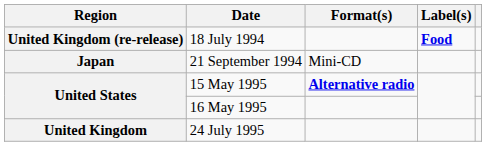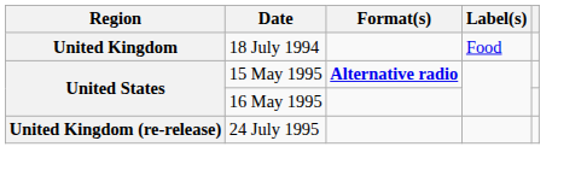18 July 1994 | Region: United Kingdom (re-release) -> United Kingdom
18 July 1994 | Label(s): bold -> normal
- row: Japan | 21 September 1994 | Mini-CD
24 July 1995 | Region: United Kingdom -> United Kingdom (re-release)
